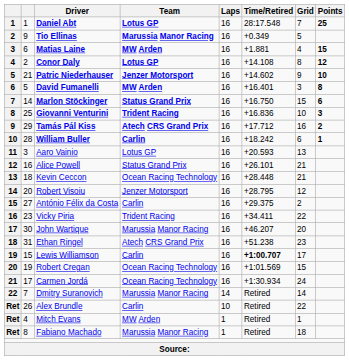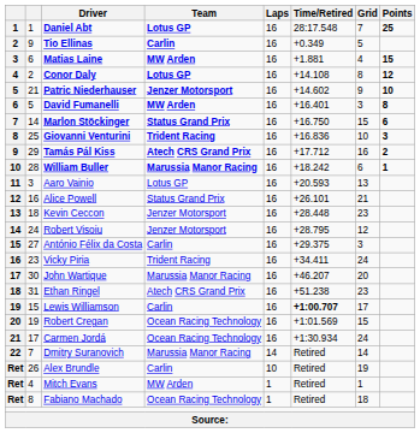Tio Ellinas | Team: Marussia Manor Racing -> Carlin
William Buller | Team: Carlin -> Marussia Manor Racing
Kevin Ceccon | Team: Ocean Racing Technology -> Jenzer Motorsport
Kevin Ceccon | Grid: 21 -> 23
Robert Visoiu | column 2: 20 -> 24
António Félix da Costa | Grid: 2 -> 3
Vicky Piria | Grid: 22 -> 24
Alex Brundle | Grid: 22 -> 19
Fabiano Machado | Team: Marussia Manor Racing -> Ocean Racing Technology
